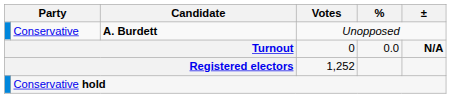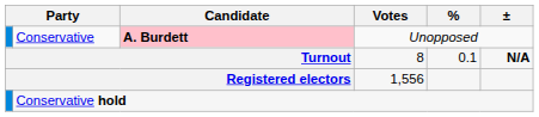Conservative | Candidate: no background -> pink background
Turnout | Votes: 0 -> 8
Turnout | %: 0.0 -> 0.1
Registered electors | Votes: 1,252 -> 1,556
